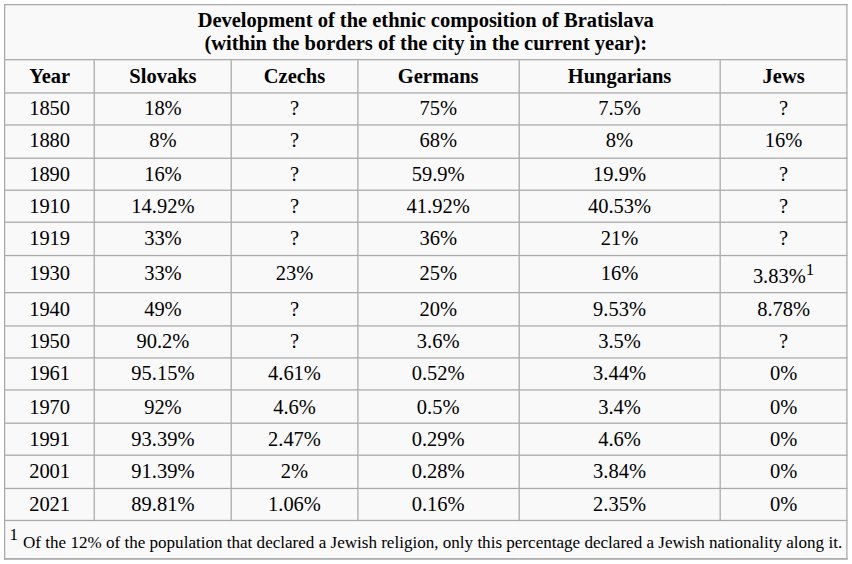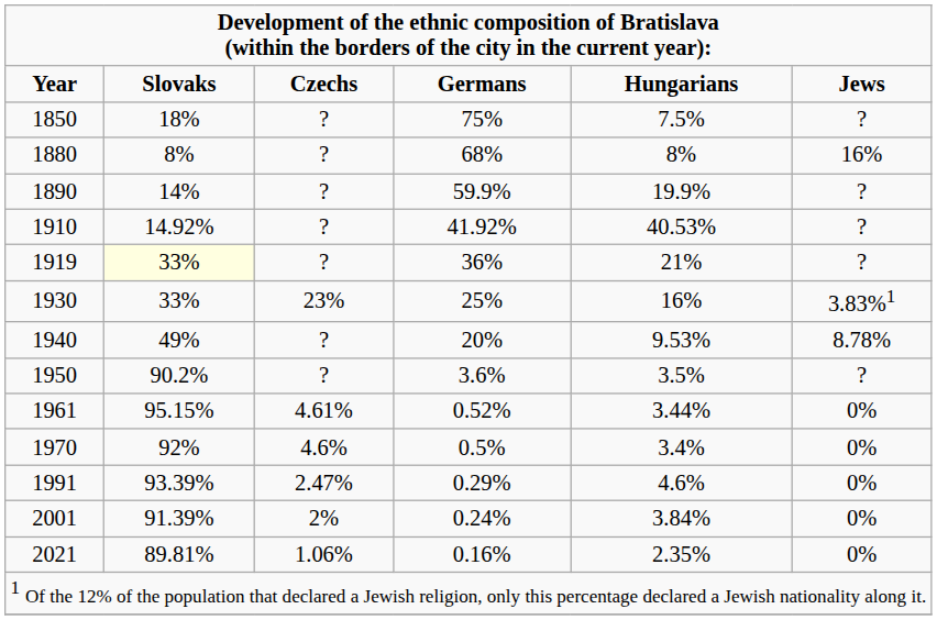1890 | column 2: 16% -> 14%
1919 | column 2: no background -> lightyellow background
2001 | column 4: 0.28% -> 0.24%
